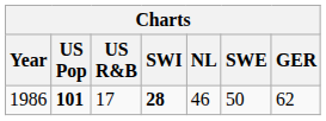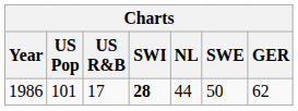1986 | US Pop: bold -> normal
1986 | NL: 46 -> 44
